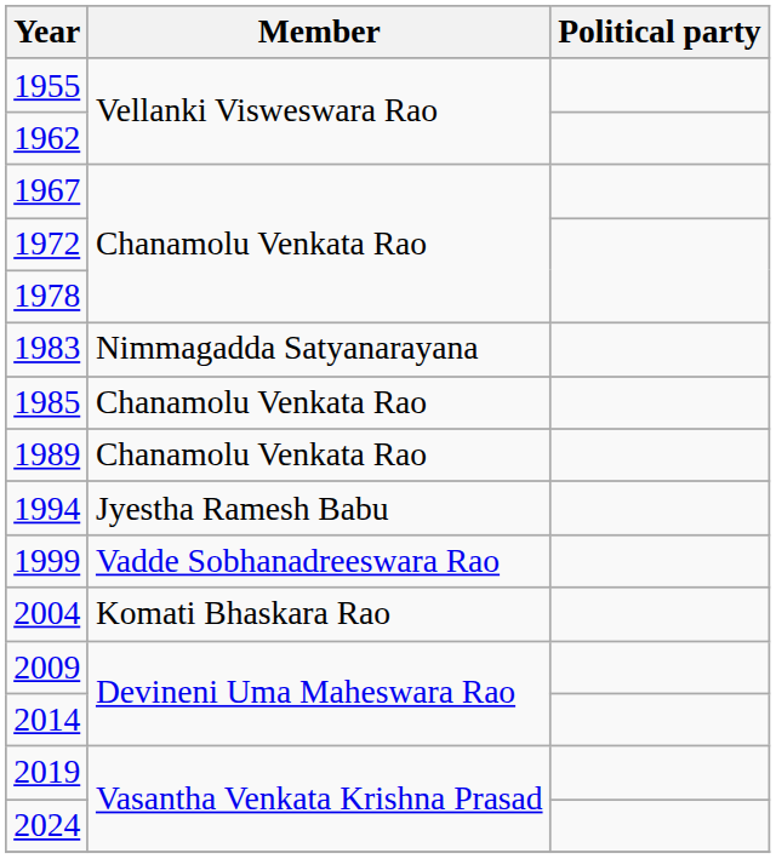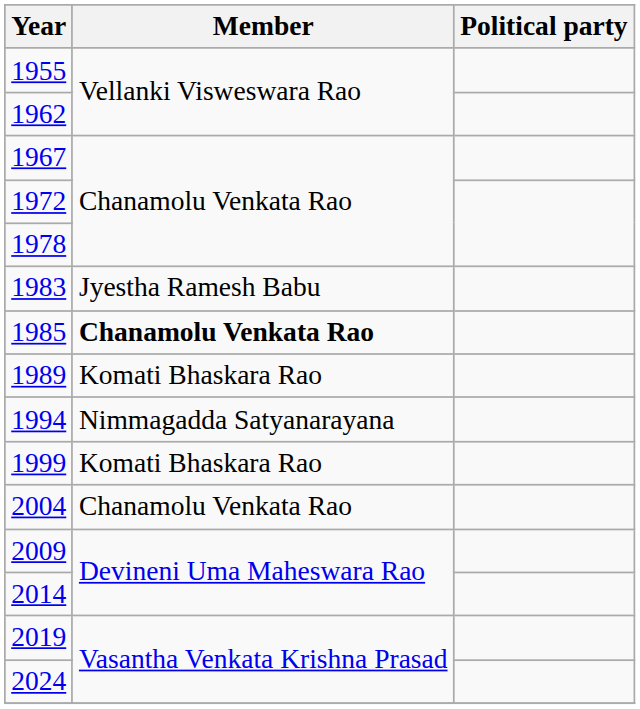1983 | Member: Nimmagadda Satyanarayana -> Jyestha Ramesh Babu
1985 | Member: normal -> bold
1989 | Member: Chanamolu Venkata Rao -> Komati Bhaskara Rao
1994 | Member: Jyestha Ramesh Babu -> Nimmagadda Satyanarayana
1999 | Member: Vadde Sobhanadreeswara Rao -> Komati Bhaskara Rao
2004 | Member: Komati Bhaskara Rao -> Chanamolu Venkata Rao
